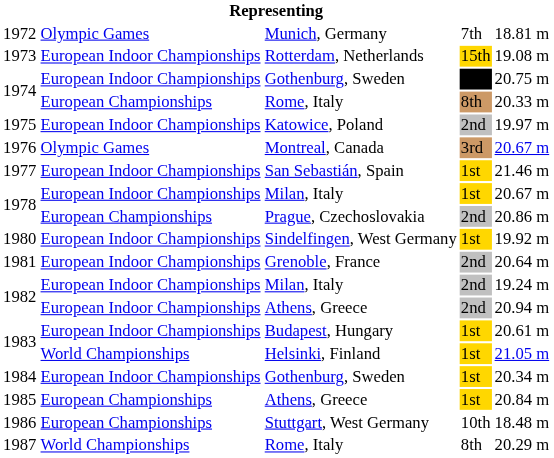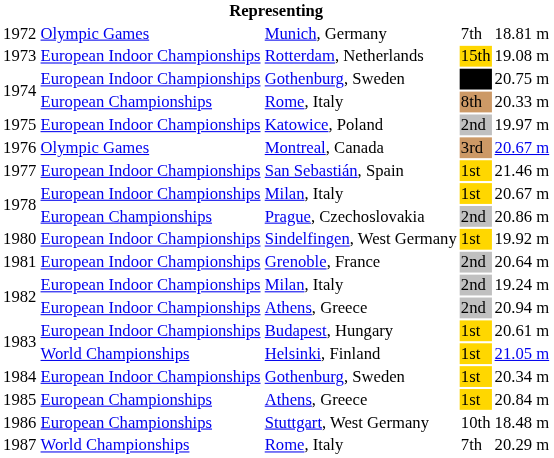1987 | column 4: 8th -> 7th
